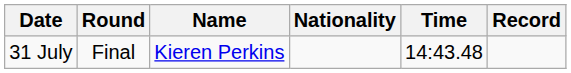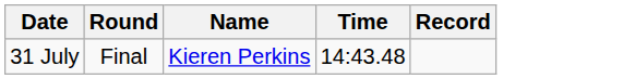- column: Nationality
